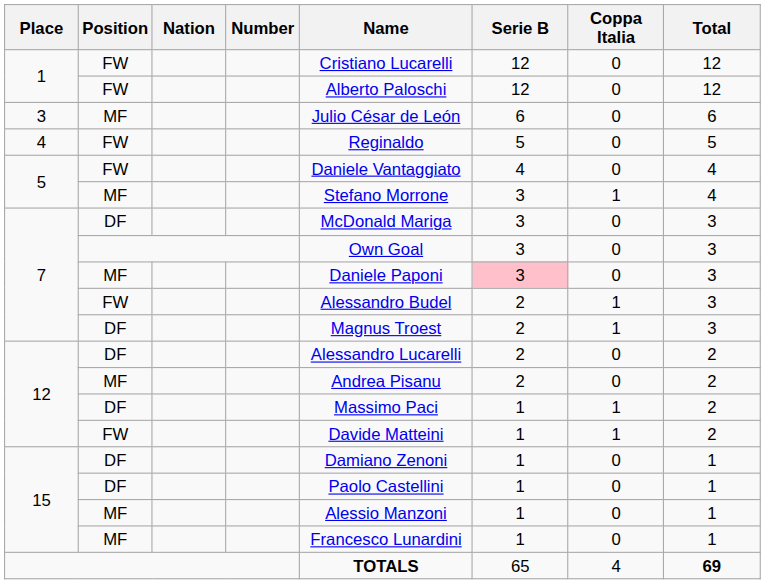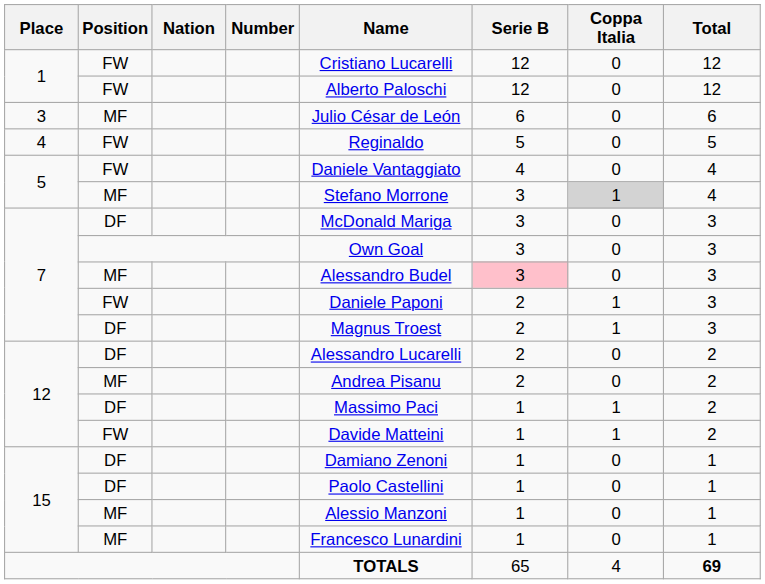5 / MF | Coppa Italia: no background -> lightgrey background
7 / MF | Name: Daniele Paponi -> Alessandro Budel
7 / FW | Name: Alessandro Budel -> Daniele Paponi
